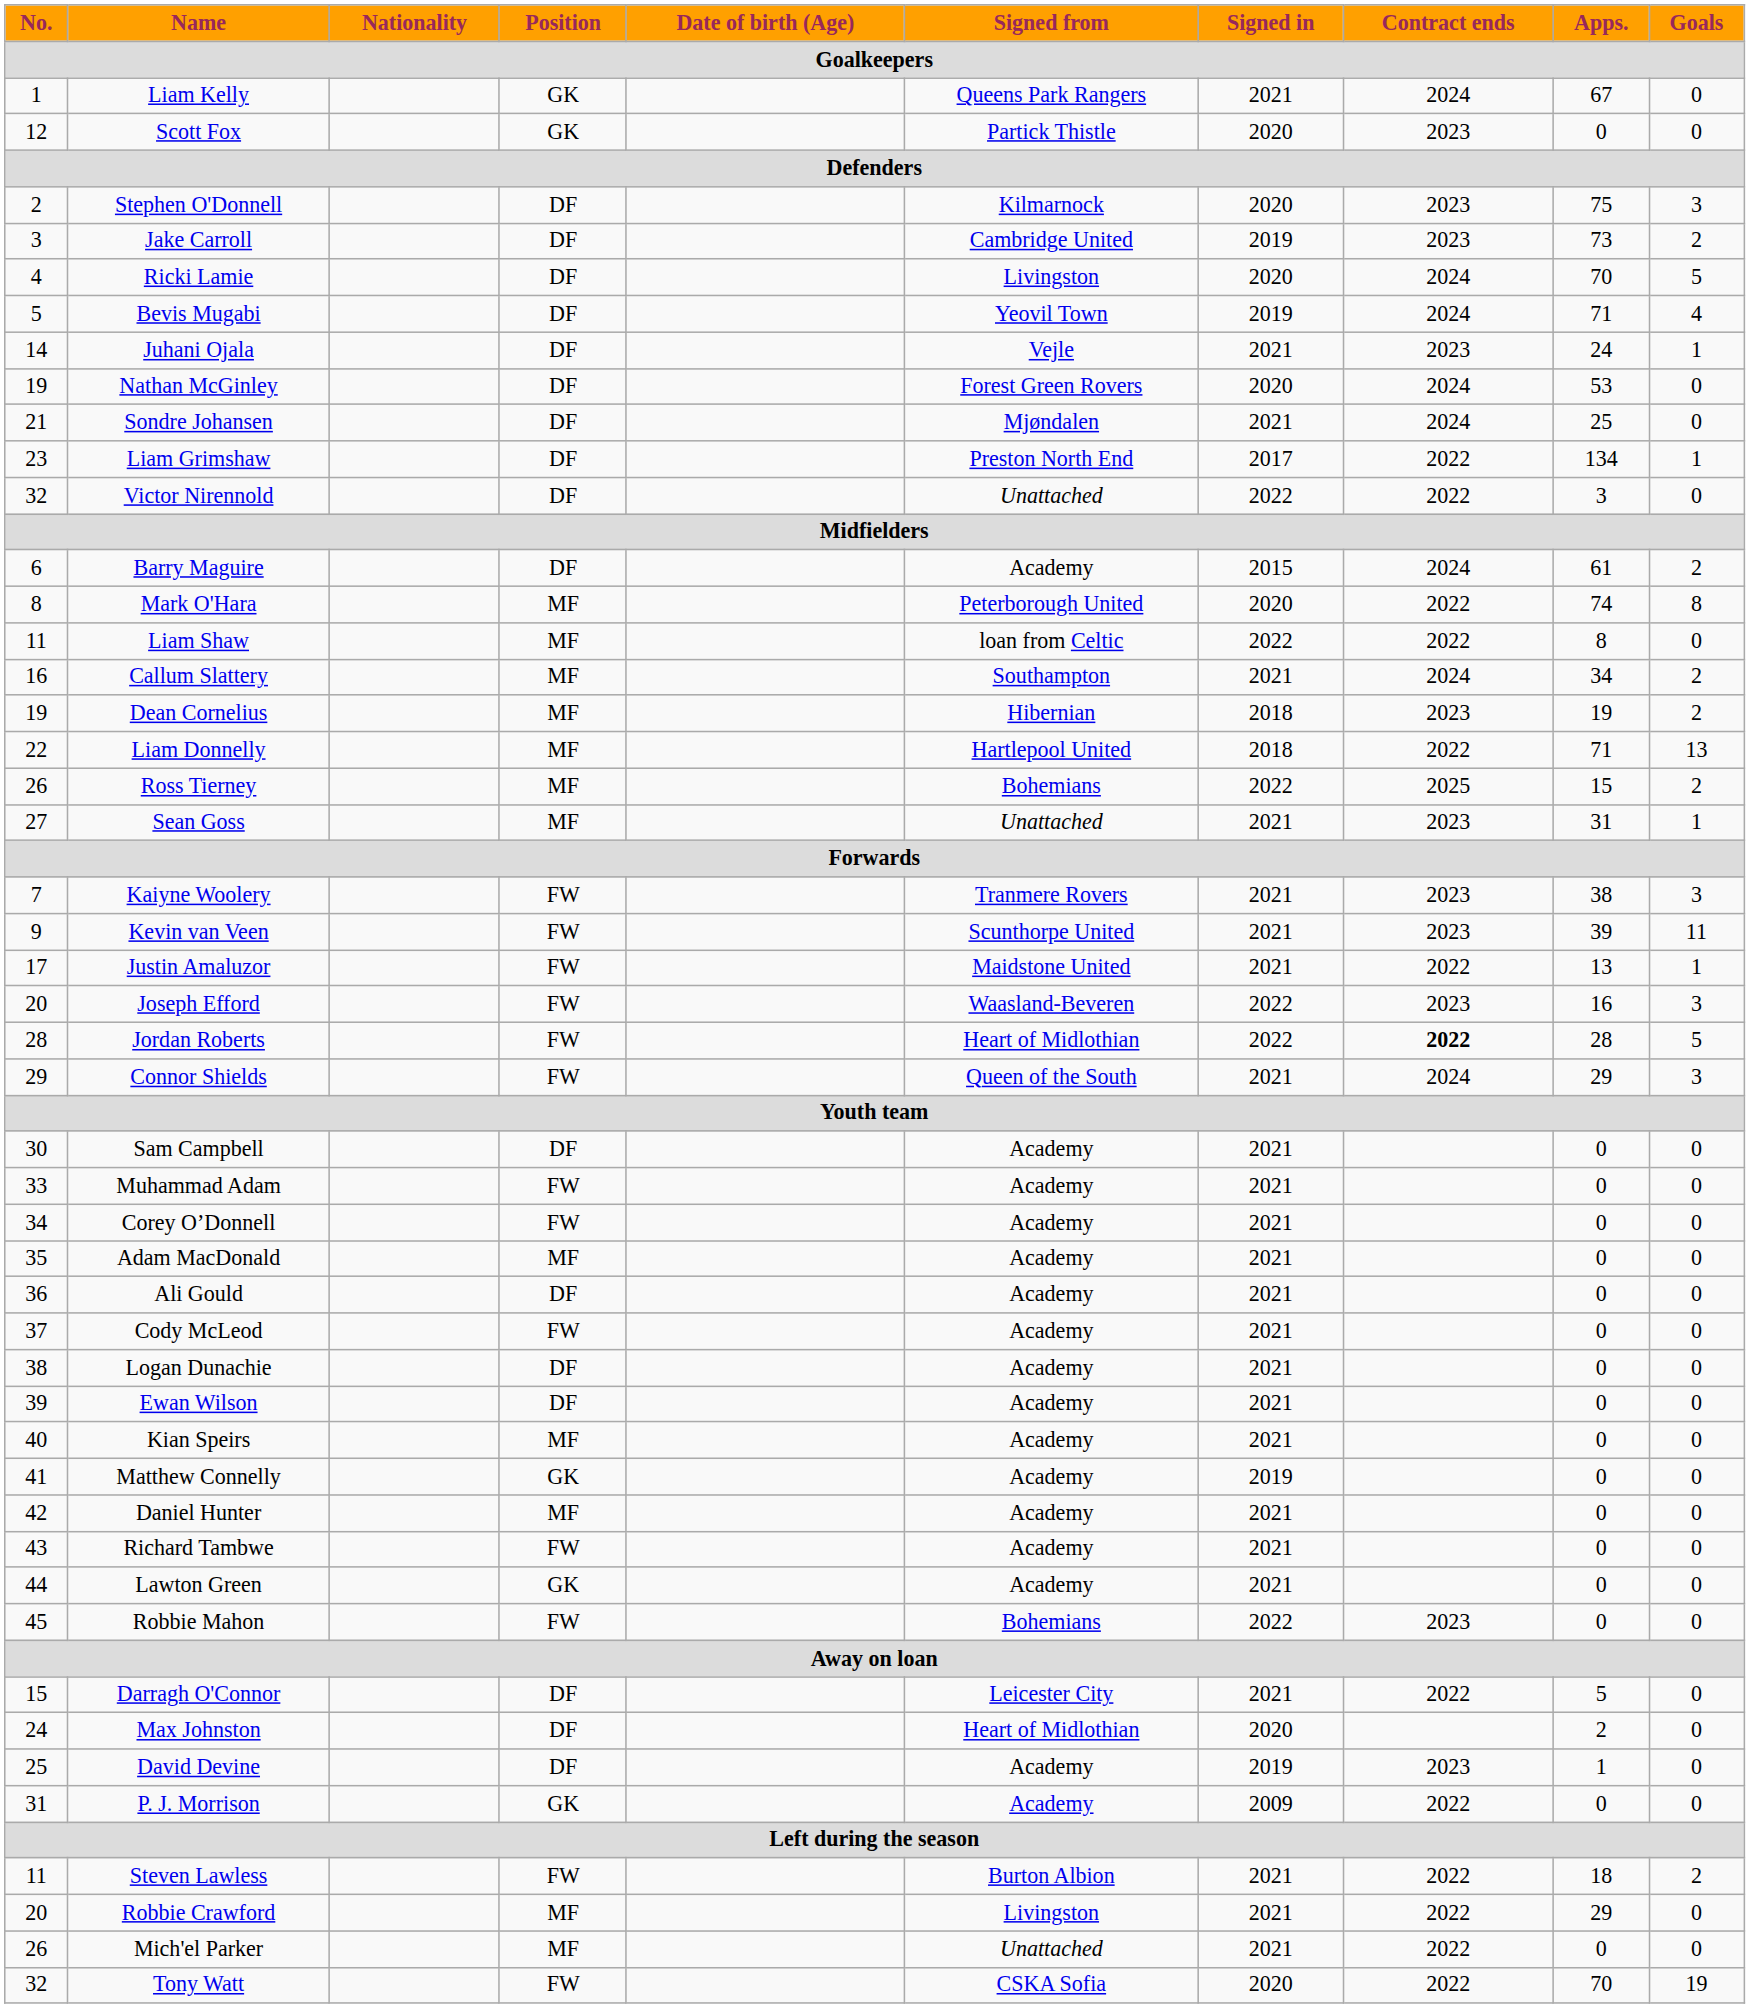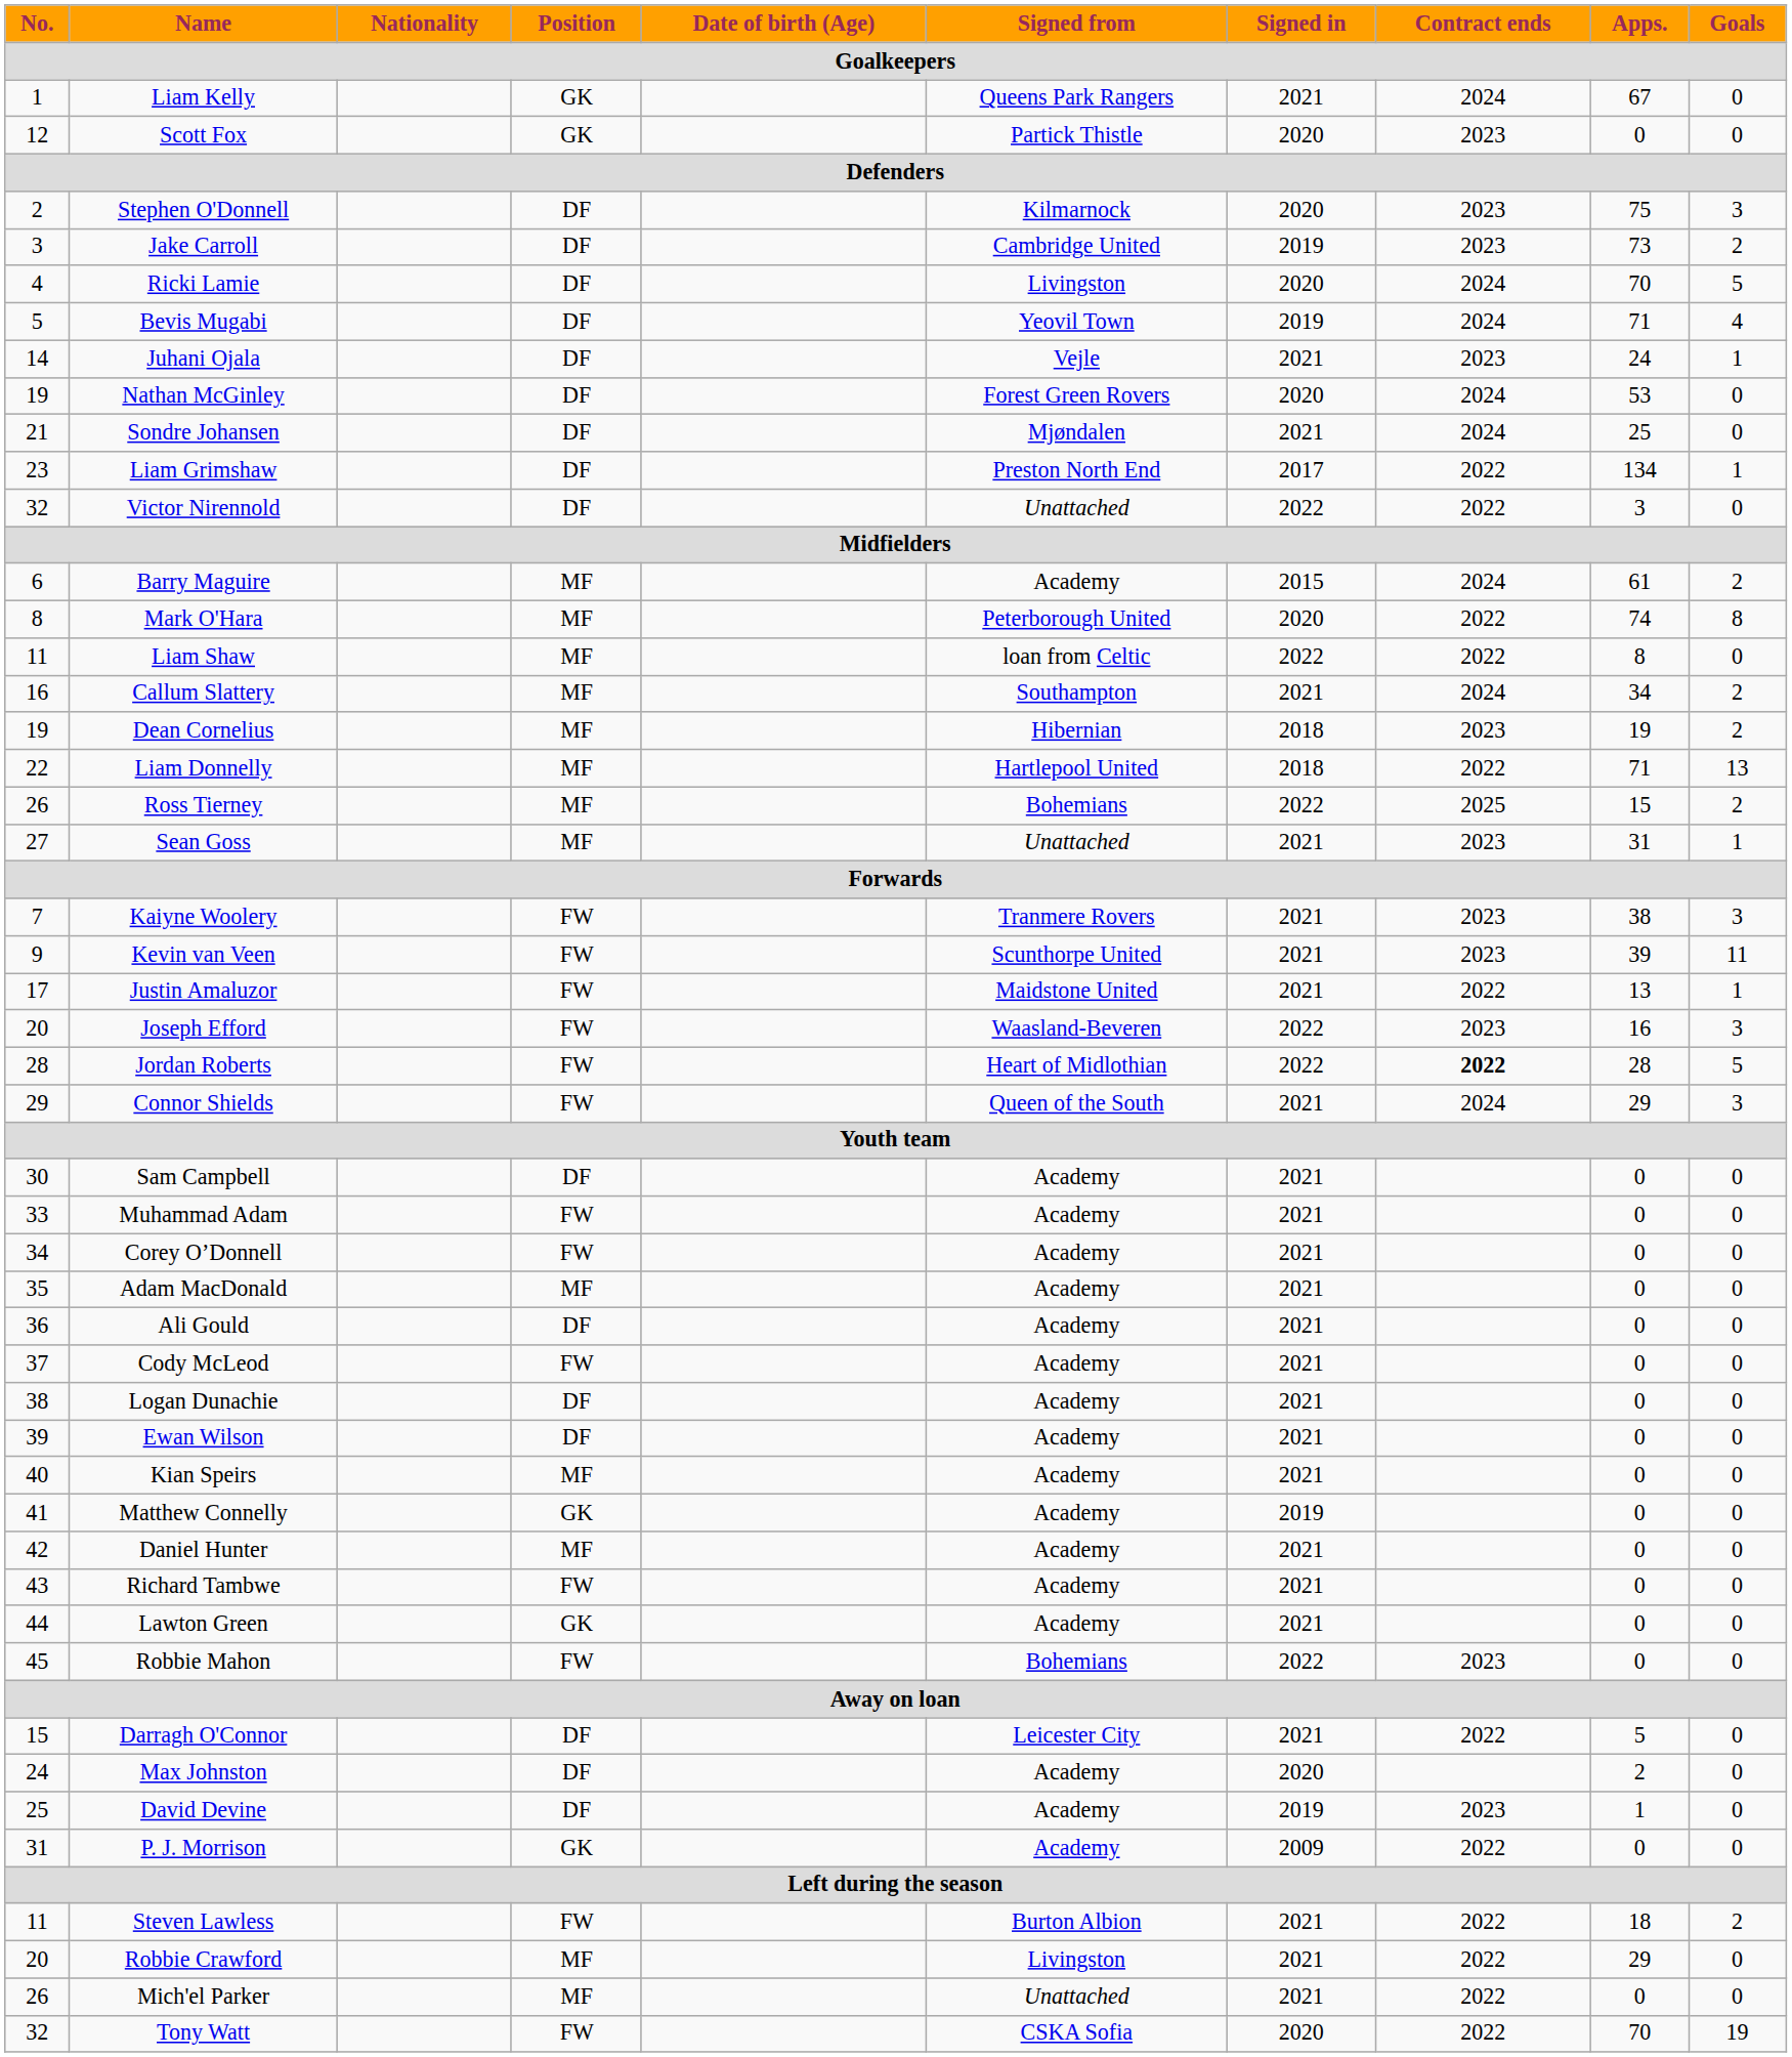Barry Maguire | Position: DF -> MF
Max Johnston | Signed from: Heart of Midlothian -> Academy
